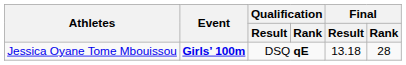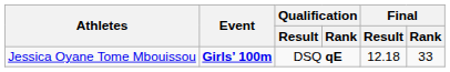Jessica Oyane Tome Mbouissou | Final / Result: 13.18 -> 12.18
Jessica Oyane Tome Mbouissou | Final / Rank: 28 -> 33
